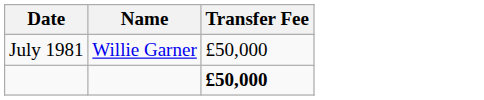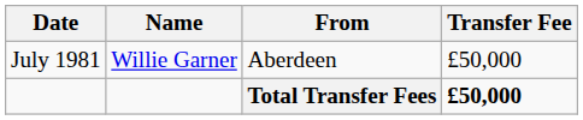+ column: From | Aberdeen | Total Transfer Fees
